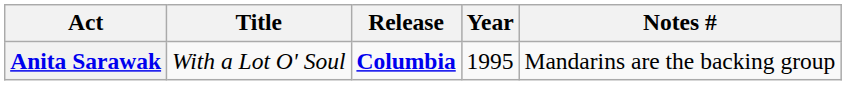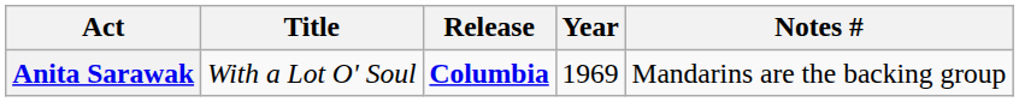Anita Sarawak | Year: 1995 -> 1969
